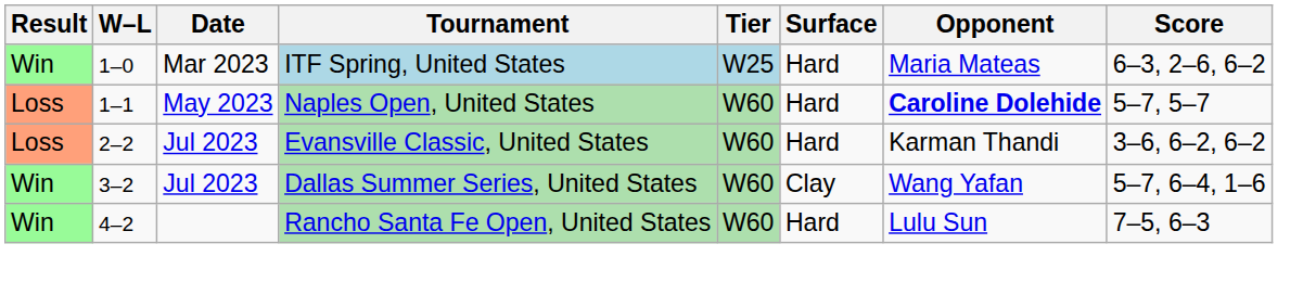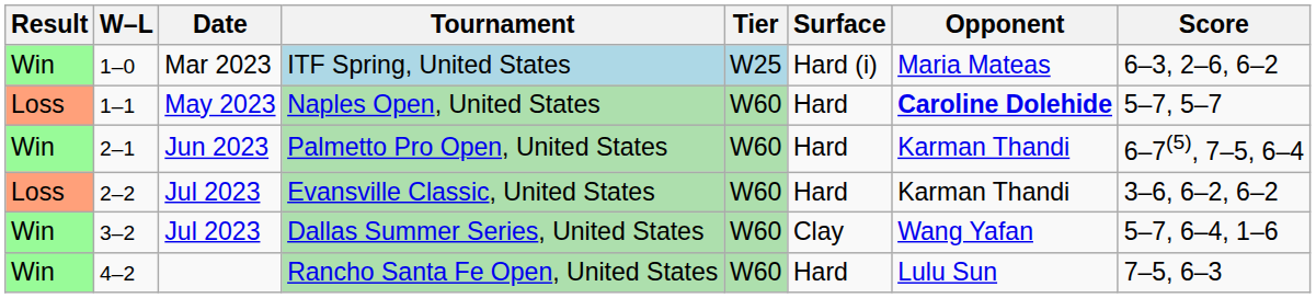ITF Spring, United States | Surface: Hard -> Hard (i)
+ row: Win | 2–1 | Jun 2023 | Palmetto Pro Open, United States | W60 | Hard | Karman Thandi | 6–7(5), 7–5, 6–4
